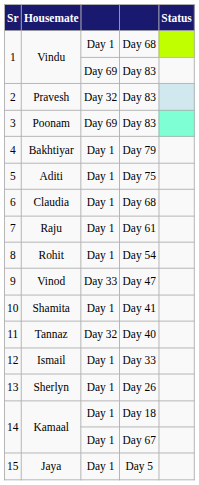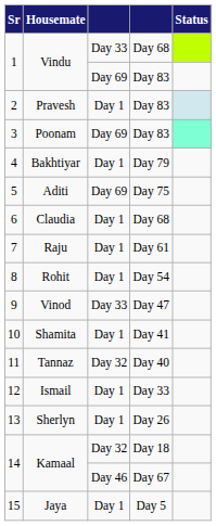1 / Day 68 | column 3: Day 1 -> Day 33
2 | column 3: Day 32 -> Day 1
5 | column 3: Day 1 -> Day 69
14 / Day 18 | column 3: Day 1 -> Day 32
14 / Day 67 | column 3: Day 1 -> Day 46
